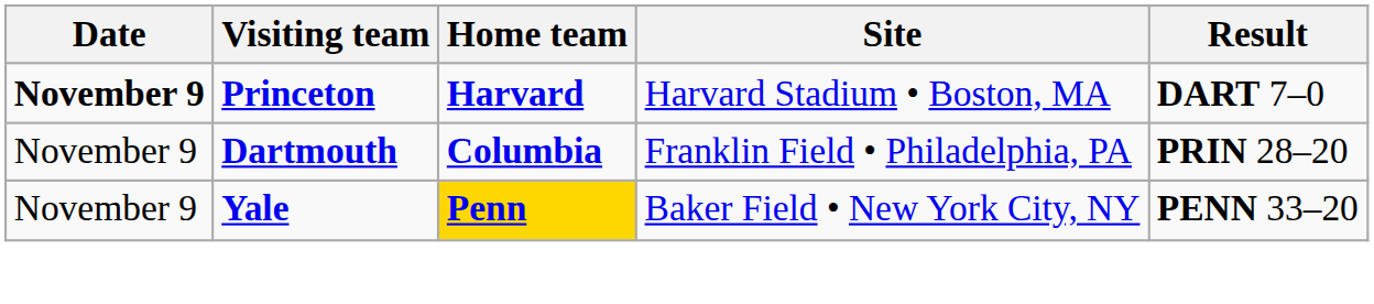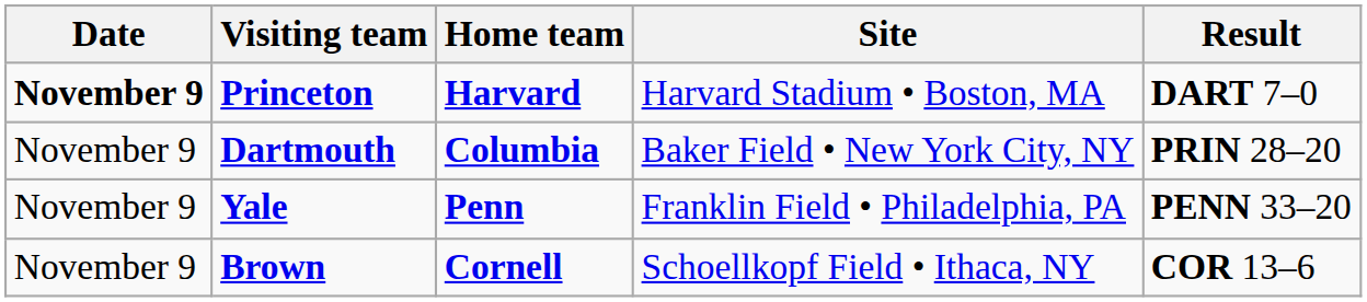Dartmouth | Site: Franklin Field • Philadelphia, PA -> Baker Field • New York City, NY
Yale | Home team: gold background -> no background
Yale | Site: Baker Field • New York City, NY -> Franklin Field • Philadelphia, PA
+ row: November 9 | Brown | Cornell | Schoellkopf Field • Ithaca, NY | COR 13–6
